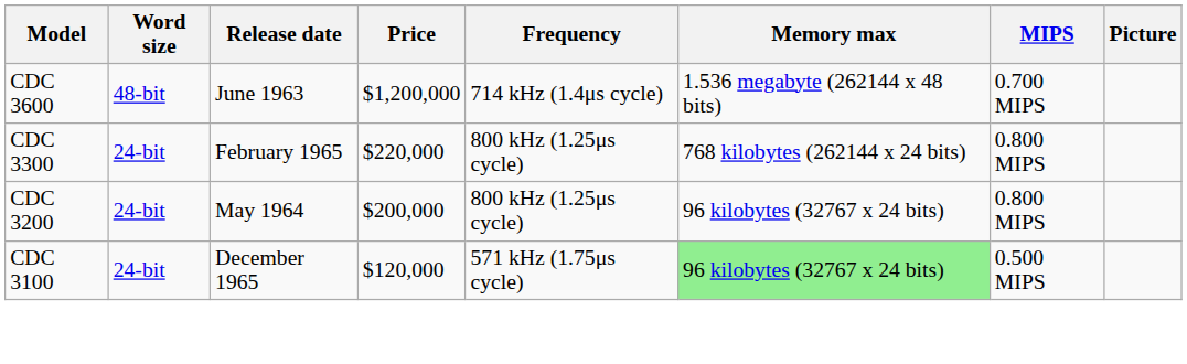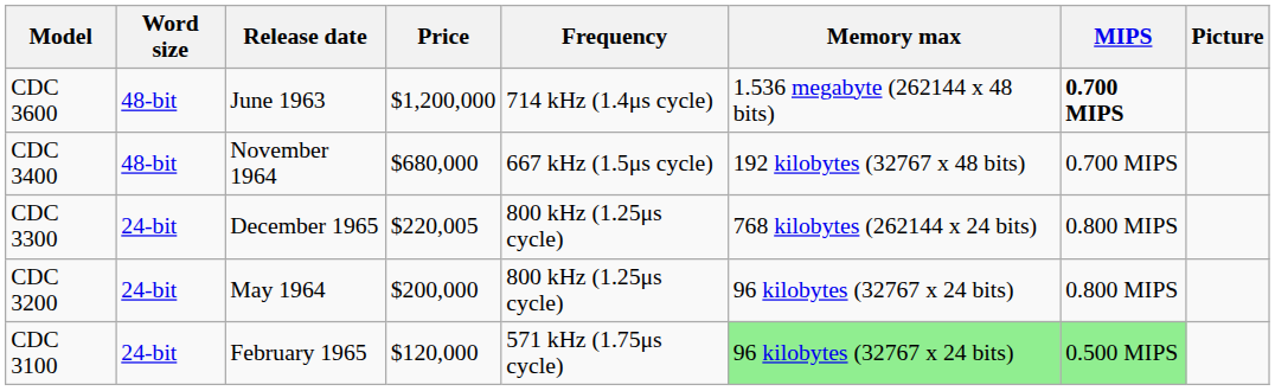CDC 3600 | MIPS: normal -> bold
+ row: CDC 3400 | 48-bit | November 1964 | $680,000 | 667 kHz (1.5μs cycle) | 192 kilobytes (32767 x 48 bits) | 0.700 MIPS
CDC 3300 | Release date: February 1965 -> December 1965
CDC 3300 | Price: $220,000 -> $220,005
CDC 3100 | Release date: December 1965 -> February 1965
CDC 3100 | MIPS: no background -> lightgreen background
